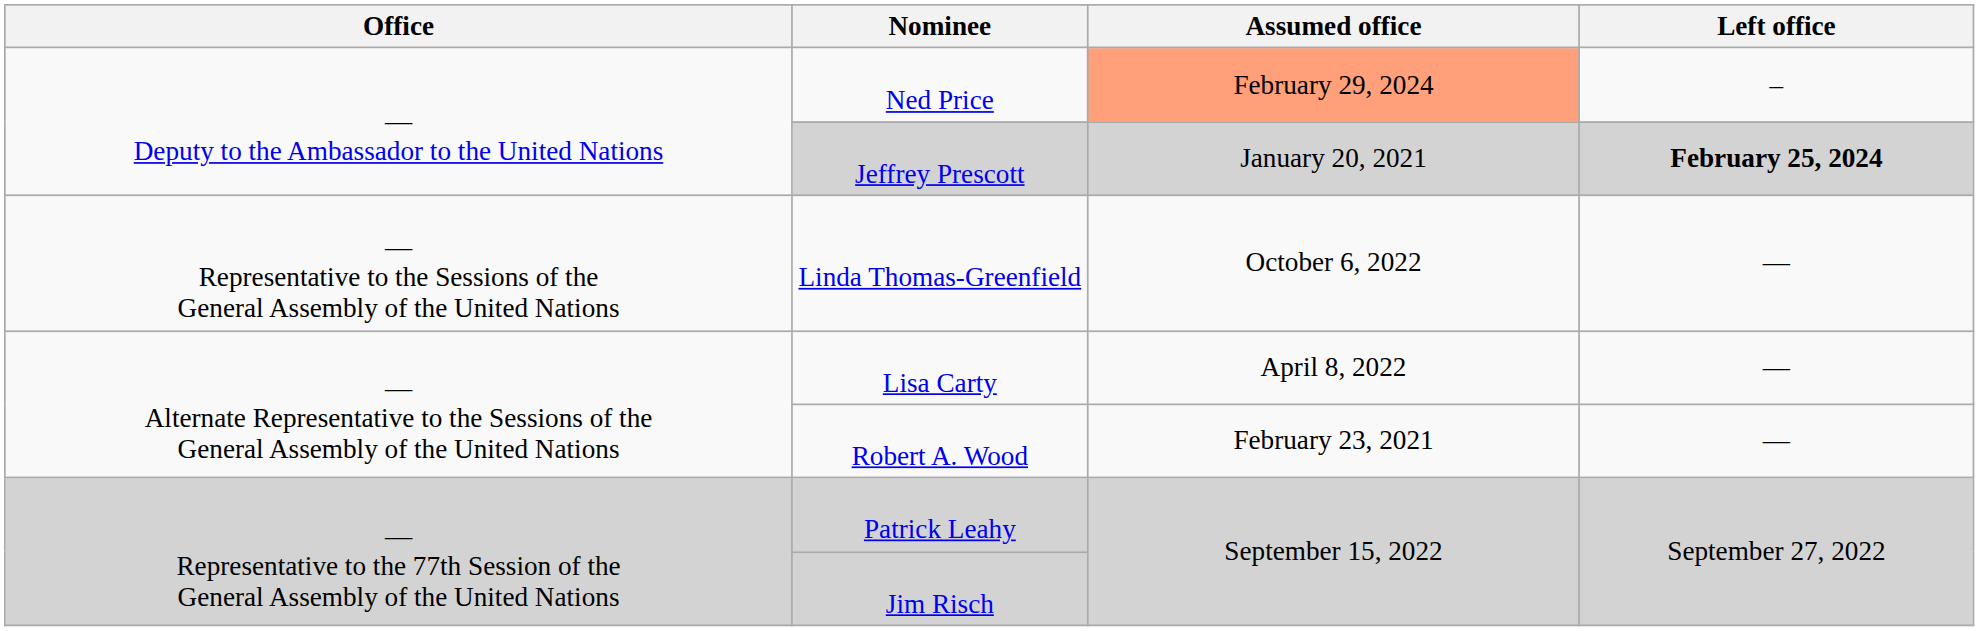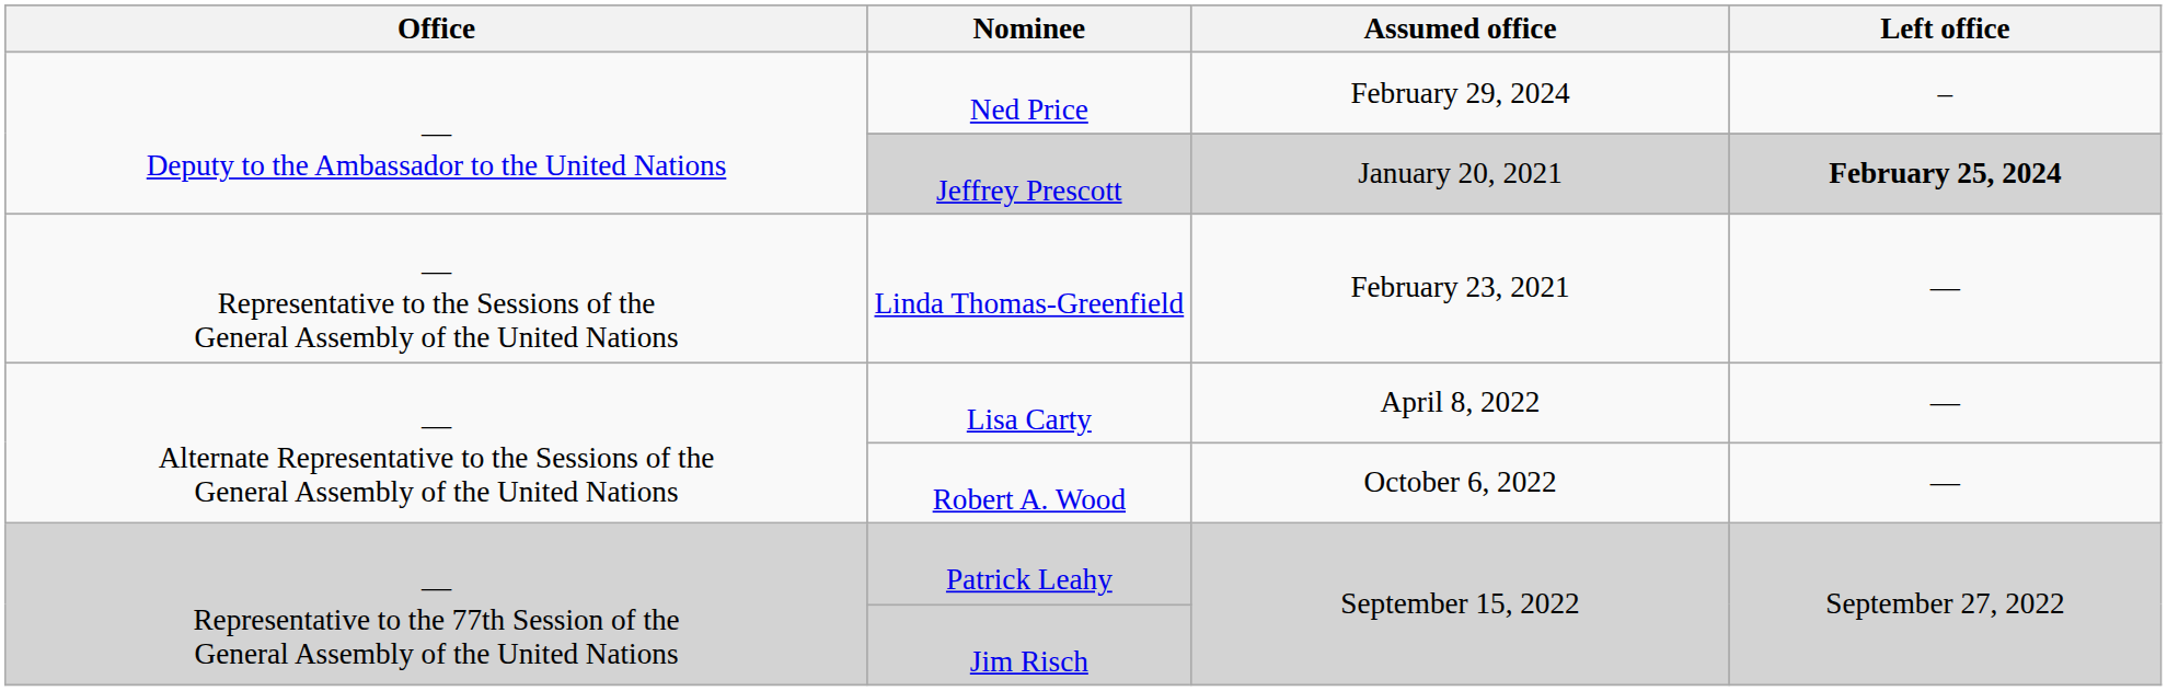Ned Price | Assumed office: lightsalmon background -> no background
Linda Thomas-Greenfield | Assumed office: October 6, 2022 -> February 23, 2021
Robert A. Wood | Assumed office: February 23, 2021 -> October 6, 2022
